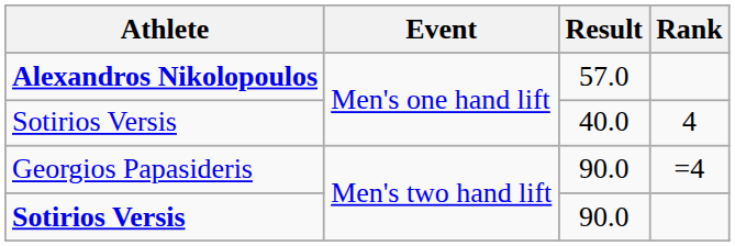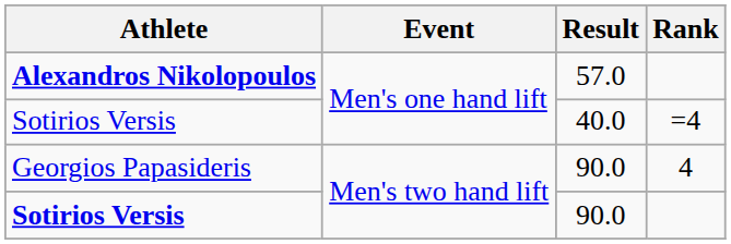Sotirios Versis / 40.0 | Rank: 4 -> =4
Georgios Papasideris | Rank: =4 -> 4
